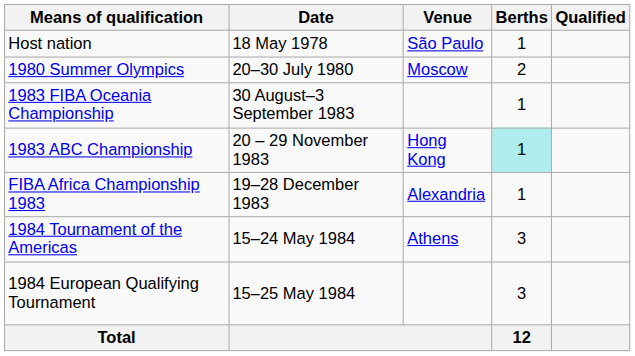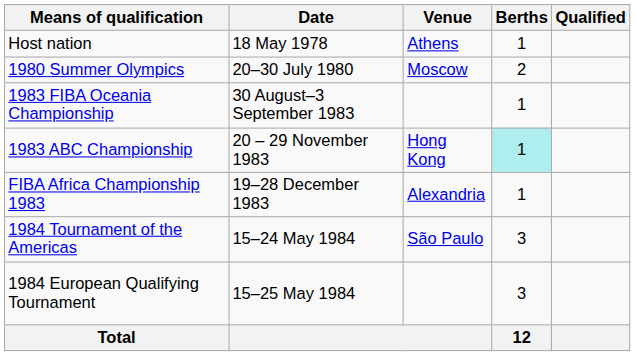Host nation | Venue: São Paulo -> Athens
1984 Tournament of the Americas | Venue: Athens -> São Paulo
